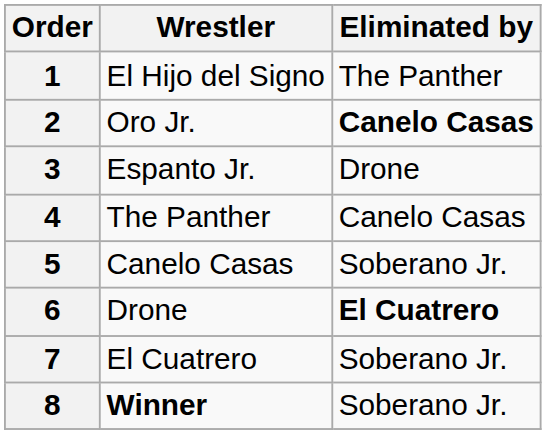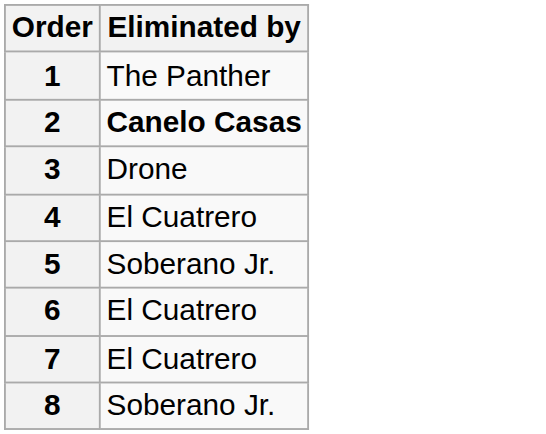- column: Wrestler | El Hijo del Signo | Oro Jr. | Espanto Jr. | The Panther | Canelo Casas | Drone | El Cuatrero | Winner
4 | Eliminated by: Canelo Casas -> El Cuatrero
6 | Eliminated by: bold -> normal
7 | Eliminated by: Soberano Jr. -> El Cuatrero
